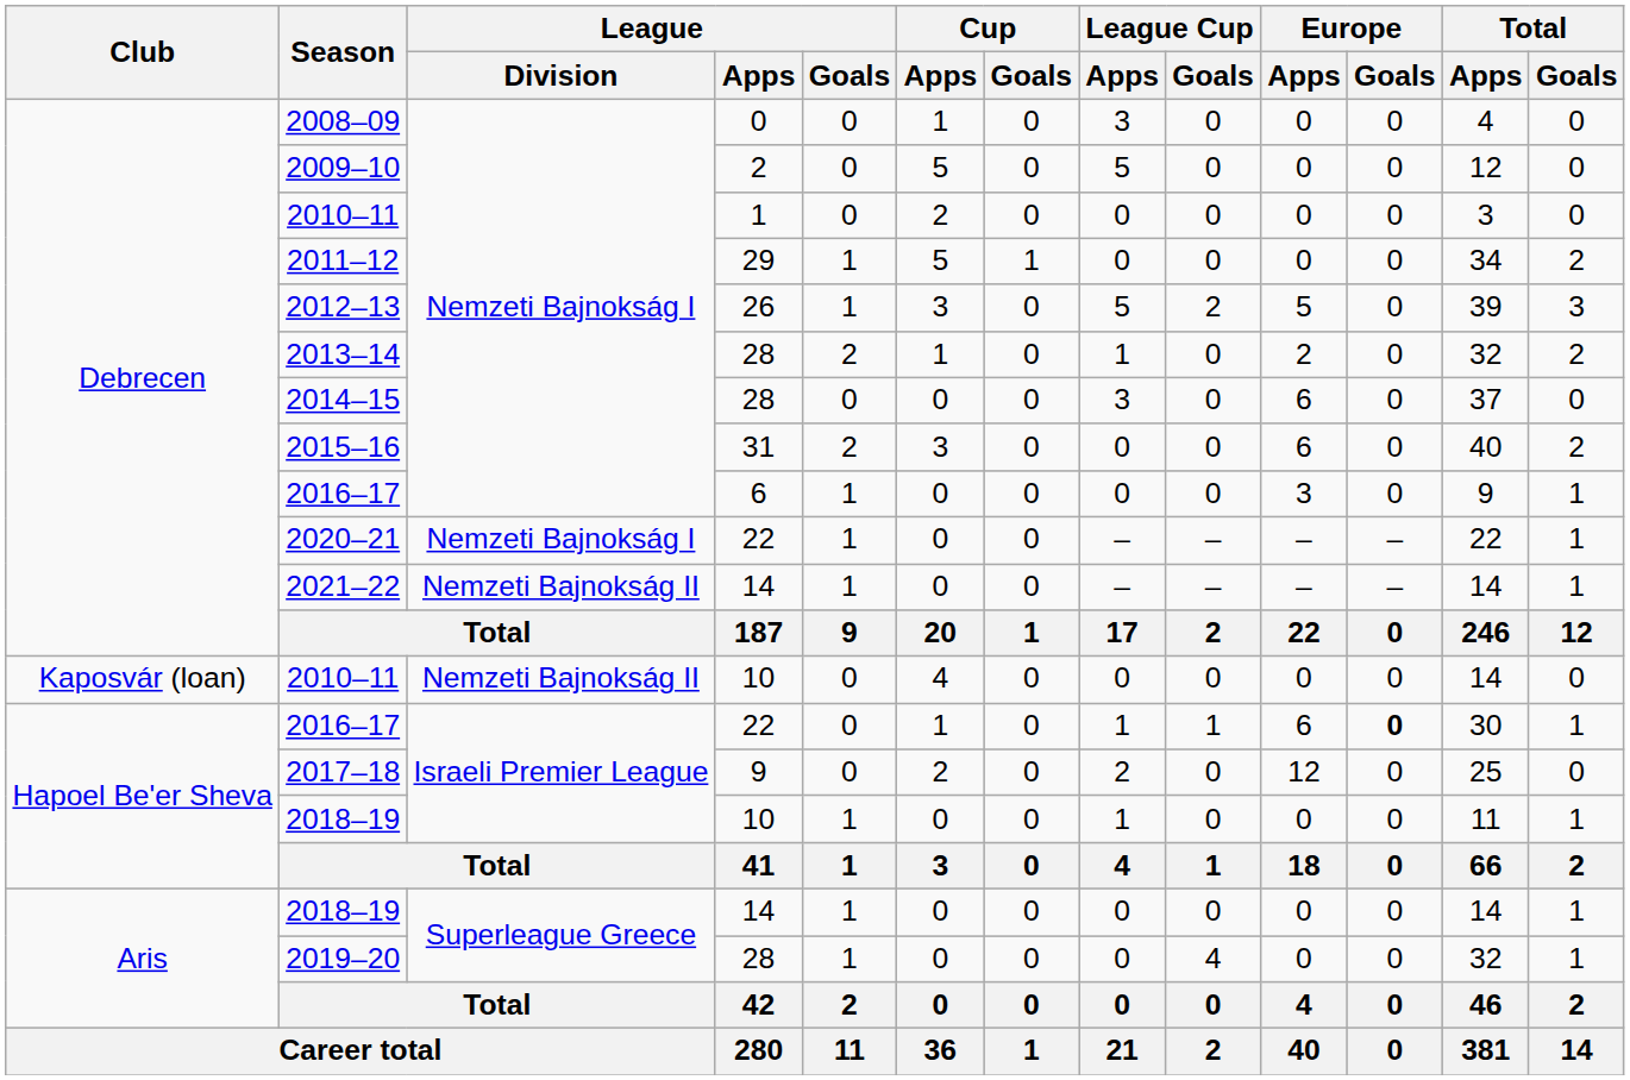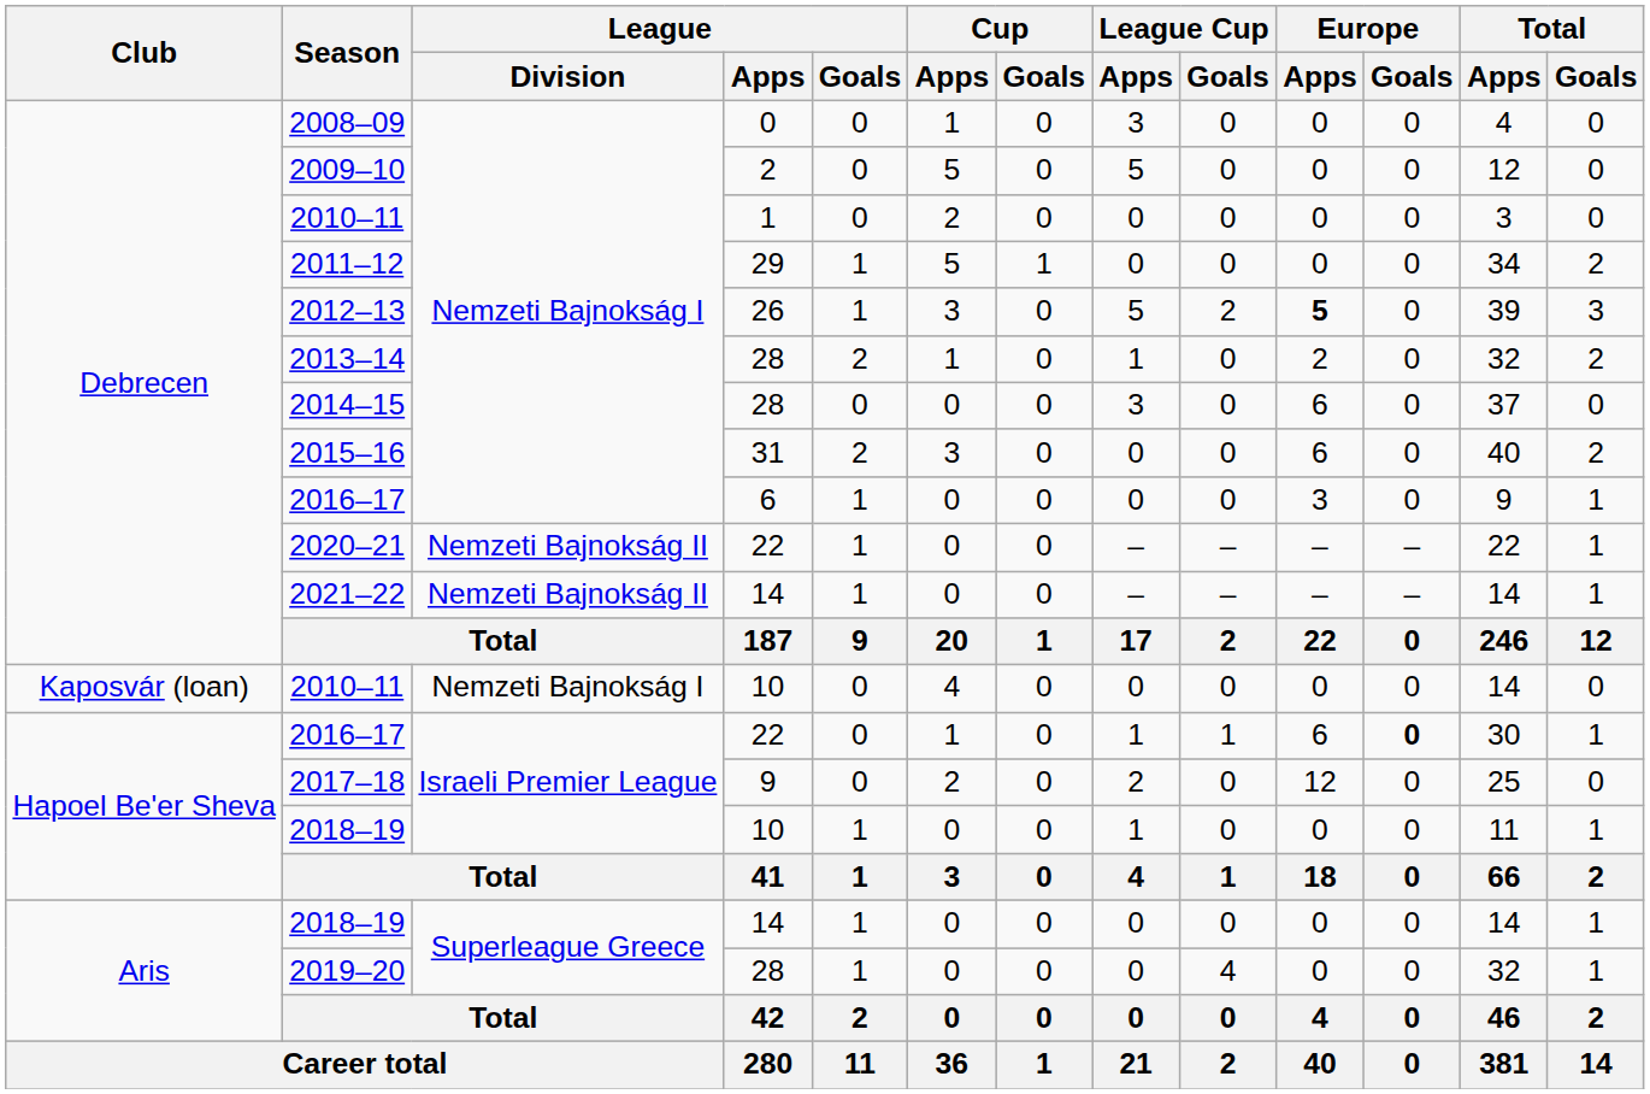2012–13 | Europe / Apps: normal -> bold
2020–21 | League / Division: Nemzeti Bajnokság I -> Nemzeti Bajnokság II
2010–11 / 10 | League / Division: Nemzeti Bajnokság II -> Nemzeti Bajnokság I
